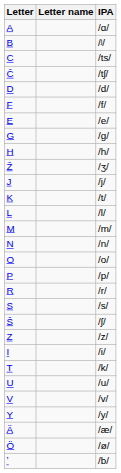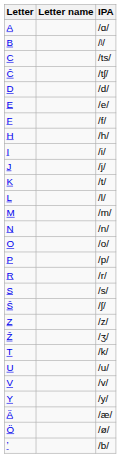rows swapped: E <-> F
- row: G | /ɡ/
rows swapped: I <-> Ž
